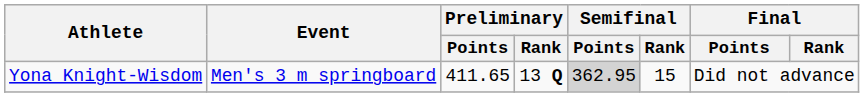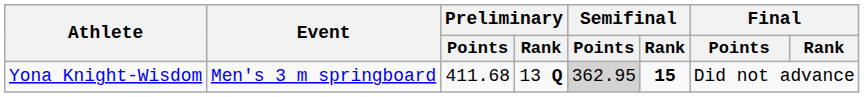Yona Knight-Wisdom | Preliminary / Points: 411.65 -> 411.68
Yona Knight-Wisdom | Semifinal / Rank: normal -> bold
